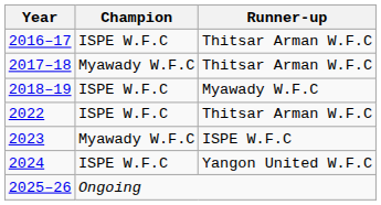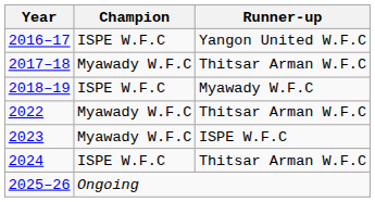2016–17 | Runner-up: Thitsar Arman W.F.C -> Yangon United W.F.C
2022 | Champion: ISPE W.F.C -> Myawady W.F.C
2024 | Runner-up: Yangon United W.F.C -> Thitsar Arman W.F.C
